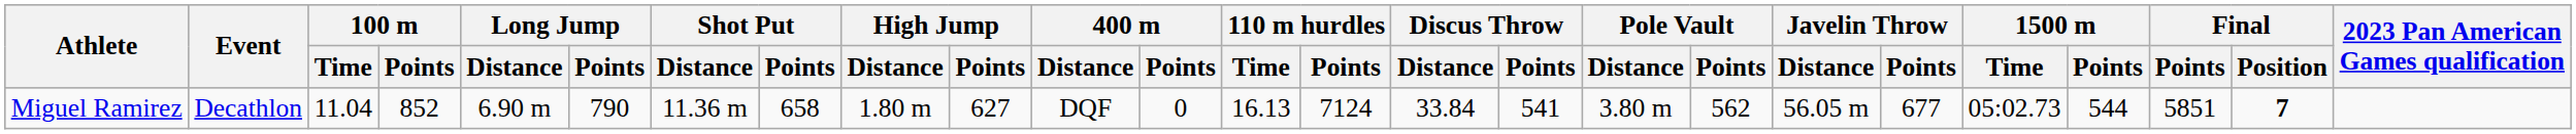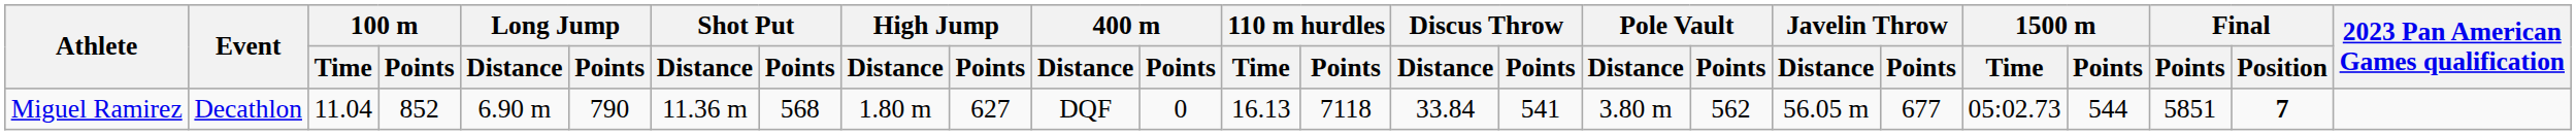Miguel Ramirez | Shot Put / Points: 658 -> 568
Miguel Ramirez | 110 m hurdles / Points: 7124 -> 7118
